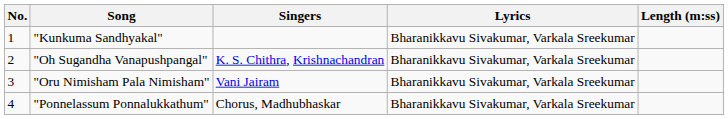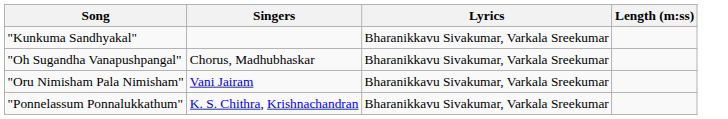- column: No. | 1 | 2 | 3 | 4
"Oh Sugandha Vanapushpangal" | Singers: K. S. Chithra, Krishnachandran -> Chorus, Madhubhaskar
"Ponnelassum Ponnalukkathum" | Singers: Chorus, Madhubhaskar -> K. S. Chithra, Krishnachandran
